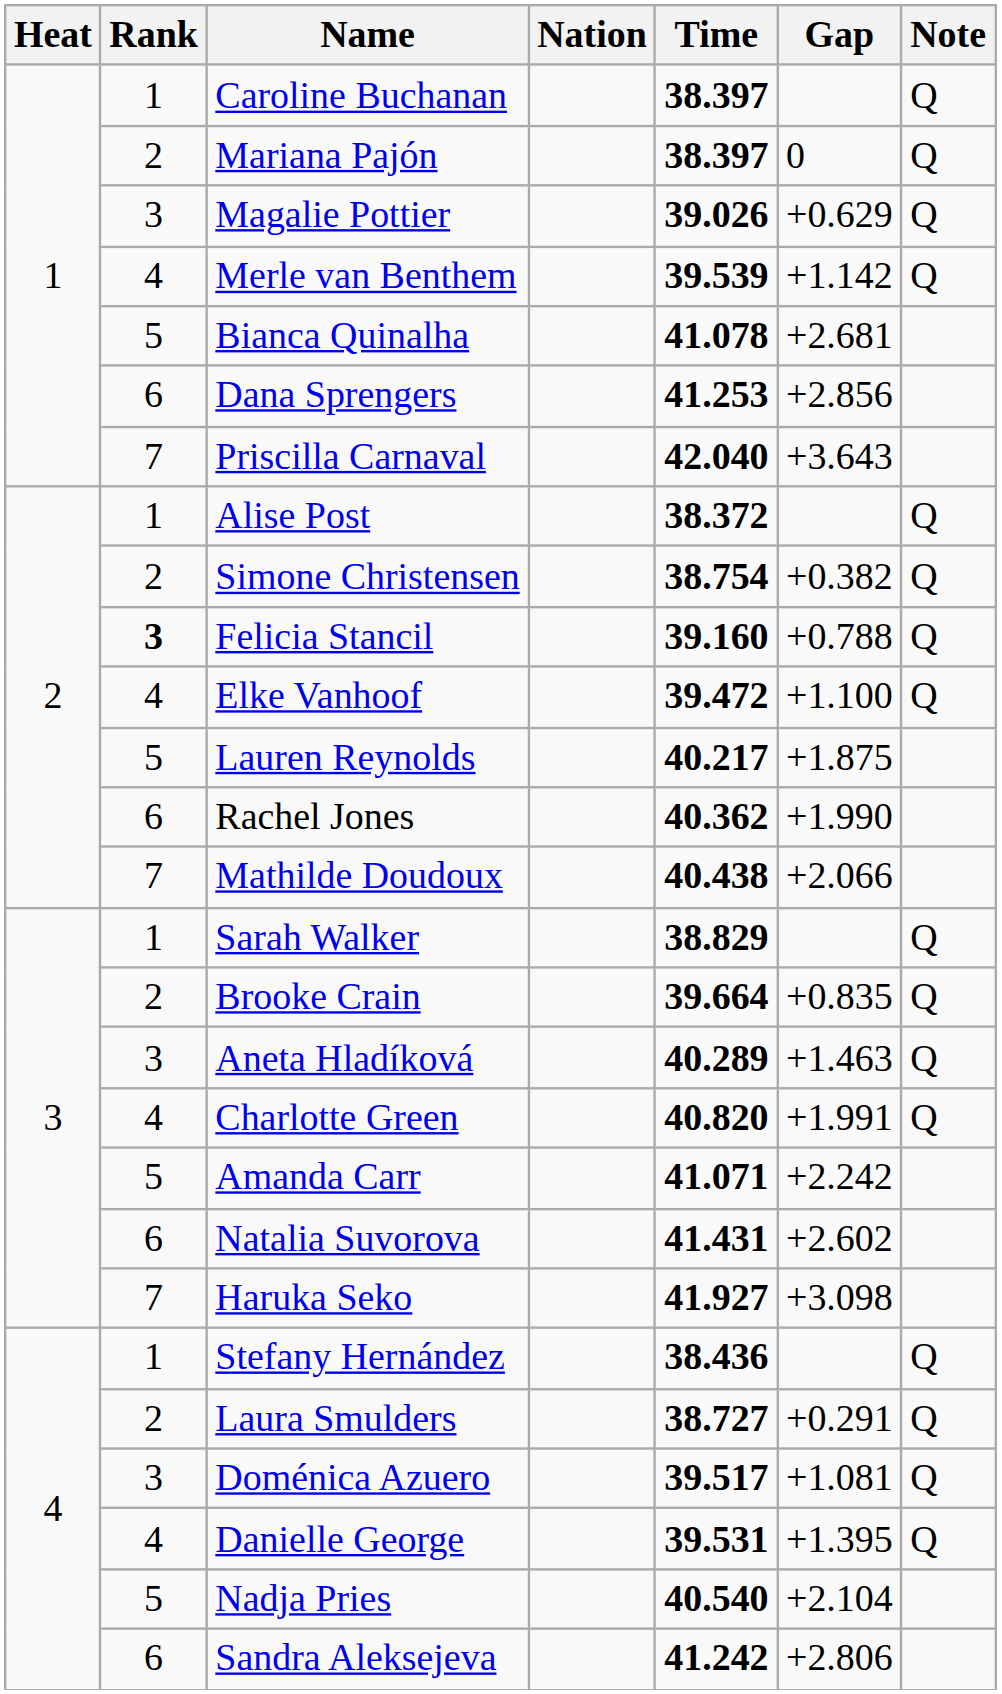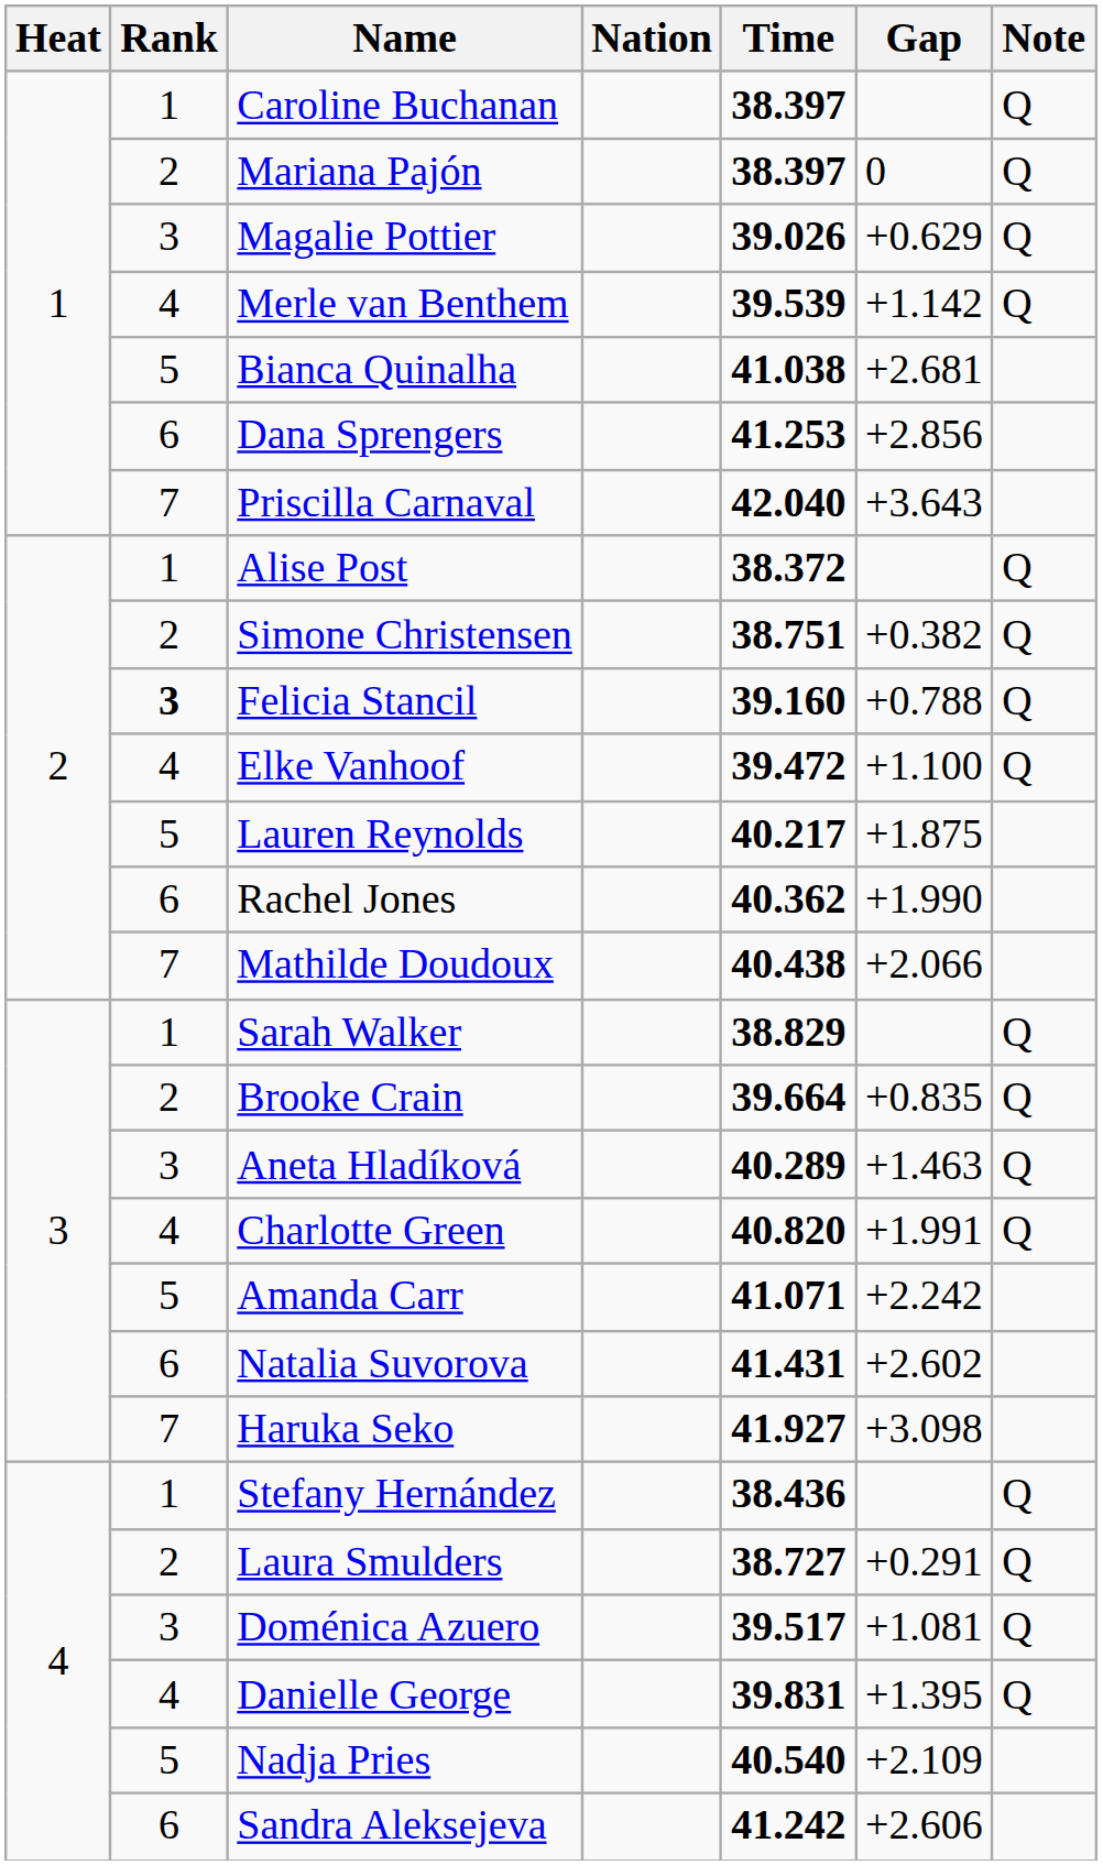Bianca Quinalha | Time: 41.078 -> 41.038
Simone Christensen | Time: 38.754 -> 38.751
Danielle George | Time: 39.531 -> 39.831
Nadja Pries | Gap: +2.104 -> +2.109
Sandra Aleksejeva | Gap: +2.806 -> +2.606
